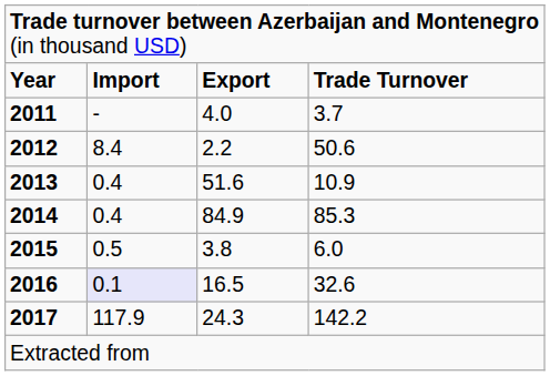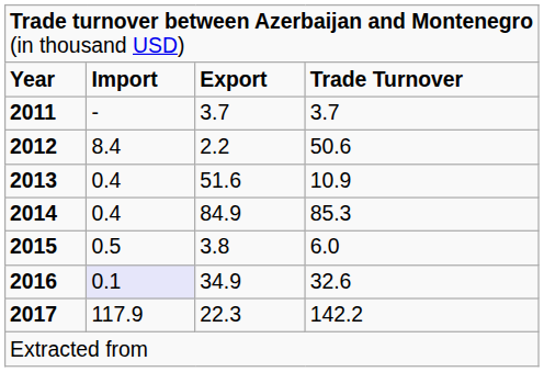2011 | column 3: 4.0 -> 3.7
2016 | column 3: 16.5 -> 34.9
2017 | column 3: 24.3 -> 22.3
